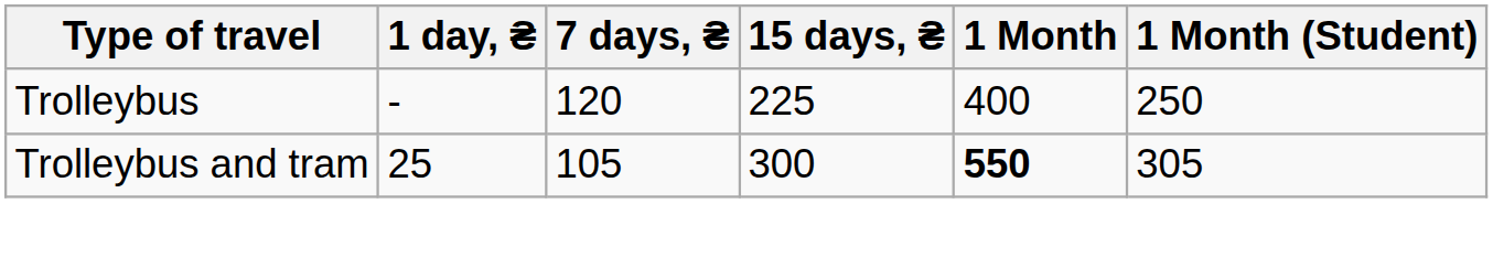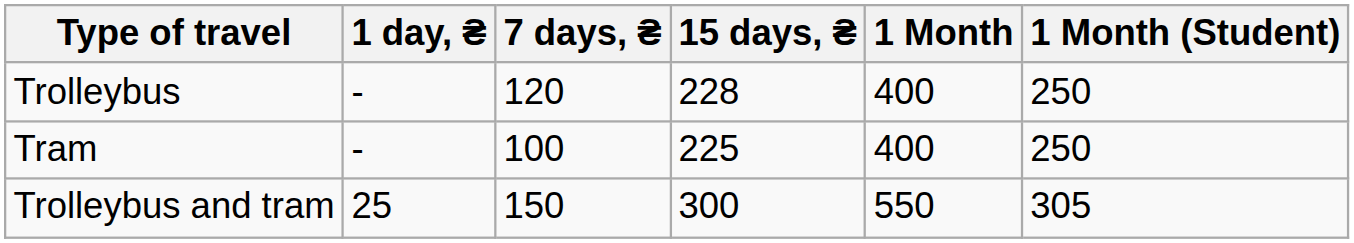Trolleybus | 15 days, ₴: 225 -> 228
+ row: Tram | - | 100 | 225 | 400 | 250
Trolleybus and tram | 7 days, ₴: 105 -> 150
Trolleybus and tram | 1 Month: bold -> normal
